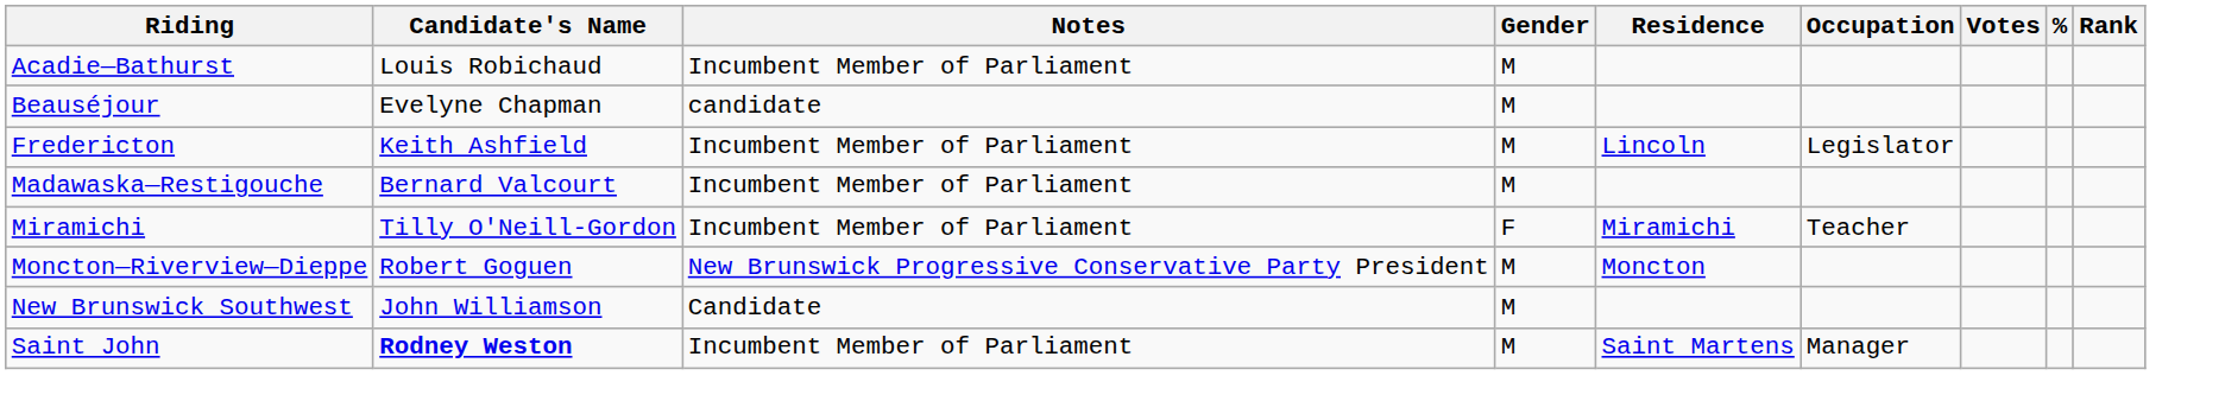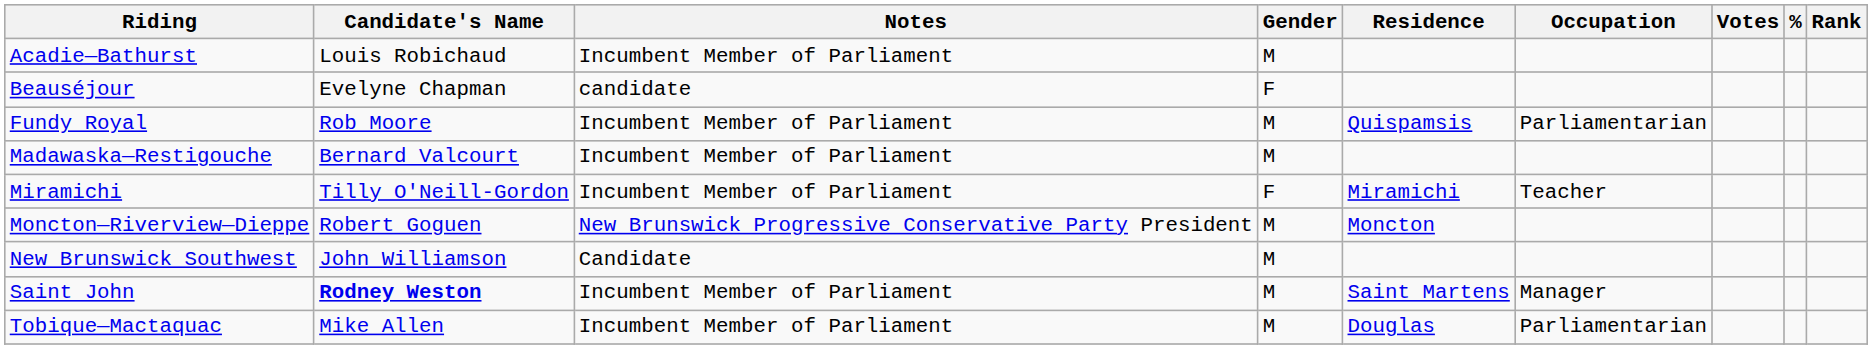Beauséjour | Gender: M -> F
- row: Fredericton | Keith Ashfield | Incumbent Member of Parliament | M | Lincoln | Legislator
+ row: Fundy Royal | Rob Moore | Incumbent Member of Parliament | M | Quispamsis | Parliamentarian
+ row: Tobique—Mactaquac | Mike Allen | Incumbent Member of Parliament | M | Douglas | Parliamentarian
